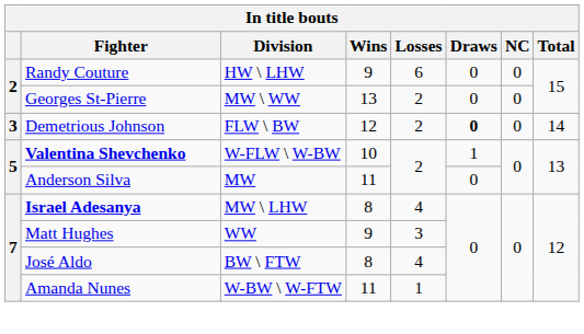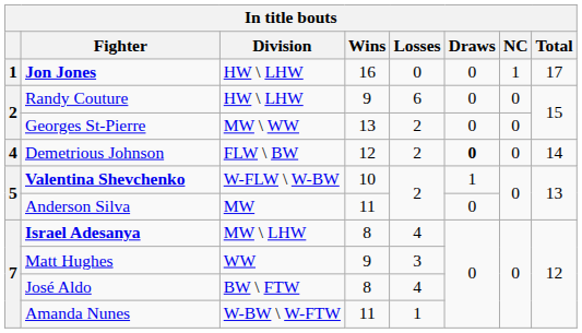+ row: 1 | Jon Jones | HW \ LHW | 16 | 0 | 0 | 1 | 17
Demetrious Johnson | column 1: 3 -> 4
